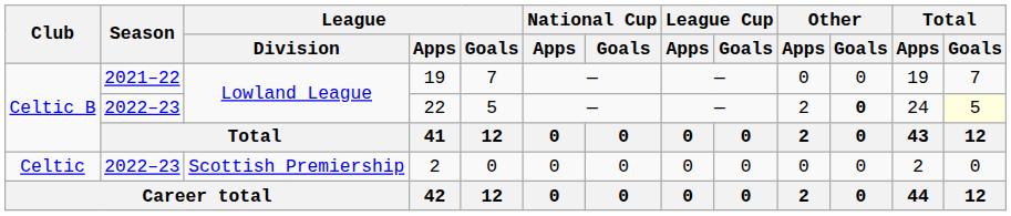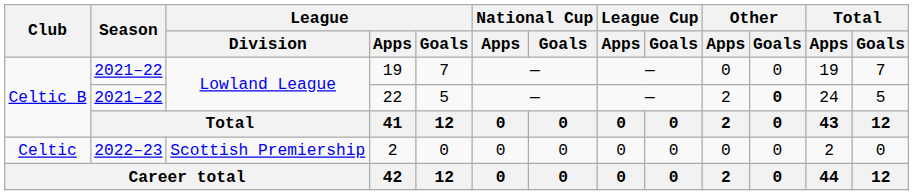22 | Season: 2022–23 -> 2021–22
22 | Total / Goals: lightyellow background -> no background
